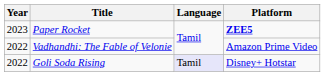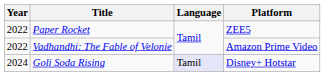Paper Rocket | Year: 2023 -> 2022
Paper Rocket | Platform: bold -> normal
Goli Soda Rising | Year: 2022 -> 2024
